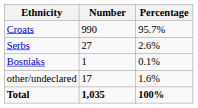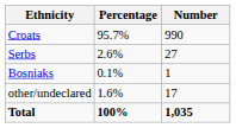columns swapped: Number <-> Percentage
